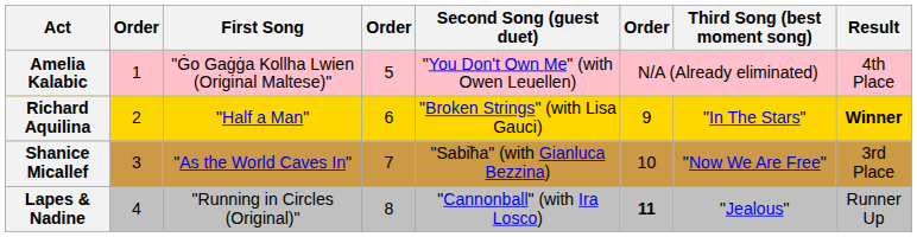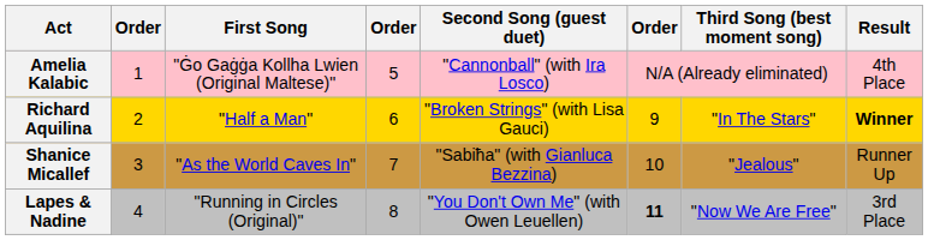Amelia Kalabic | Second Song (guest duet): "You Don't Own Me" (with Owen Leuellen) -> "Cannonball" (with Ira Losco)
Shanice Micallef | Third Song (best moment song): "Now We Are Free" -> "Jealous"
Shanice Micallef | Result: 3rd Place -> Runner Up
Lapes & Nadine | Second Song (guest duet): "Cannonball" (with Ira Losco) -> "You Don't Own Me" (with Owen Leuellen)
Lapes & Nadine | Third Song (best moment song): "Jealous" -> "Now We Are Free"
Lapes & Nadine | Result: Runner Up -> 3rd Place
